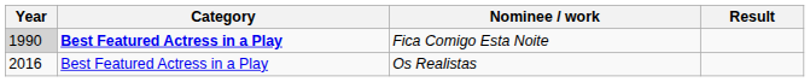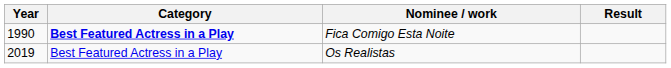Fica Comigo Esta Noite | Year: lightgrey background -> no background
Os Realistas | Year: 2016 -> 2019
